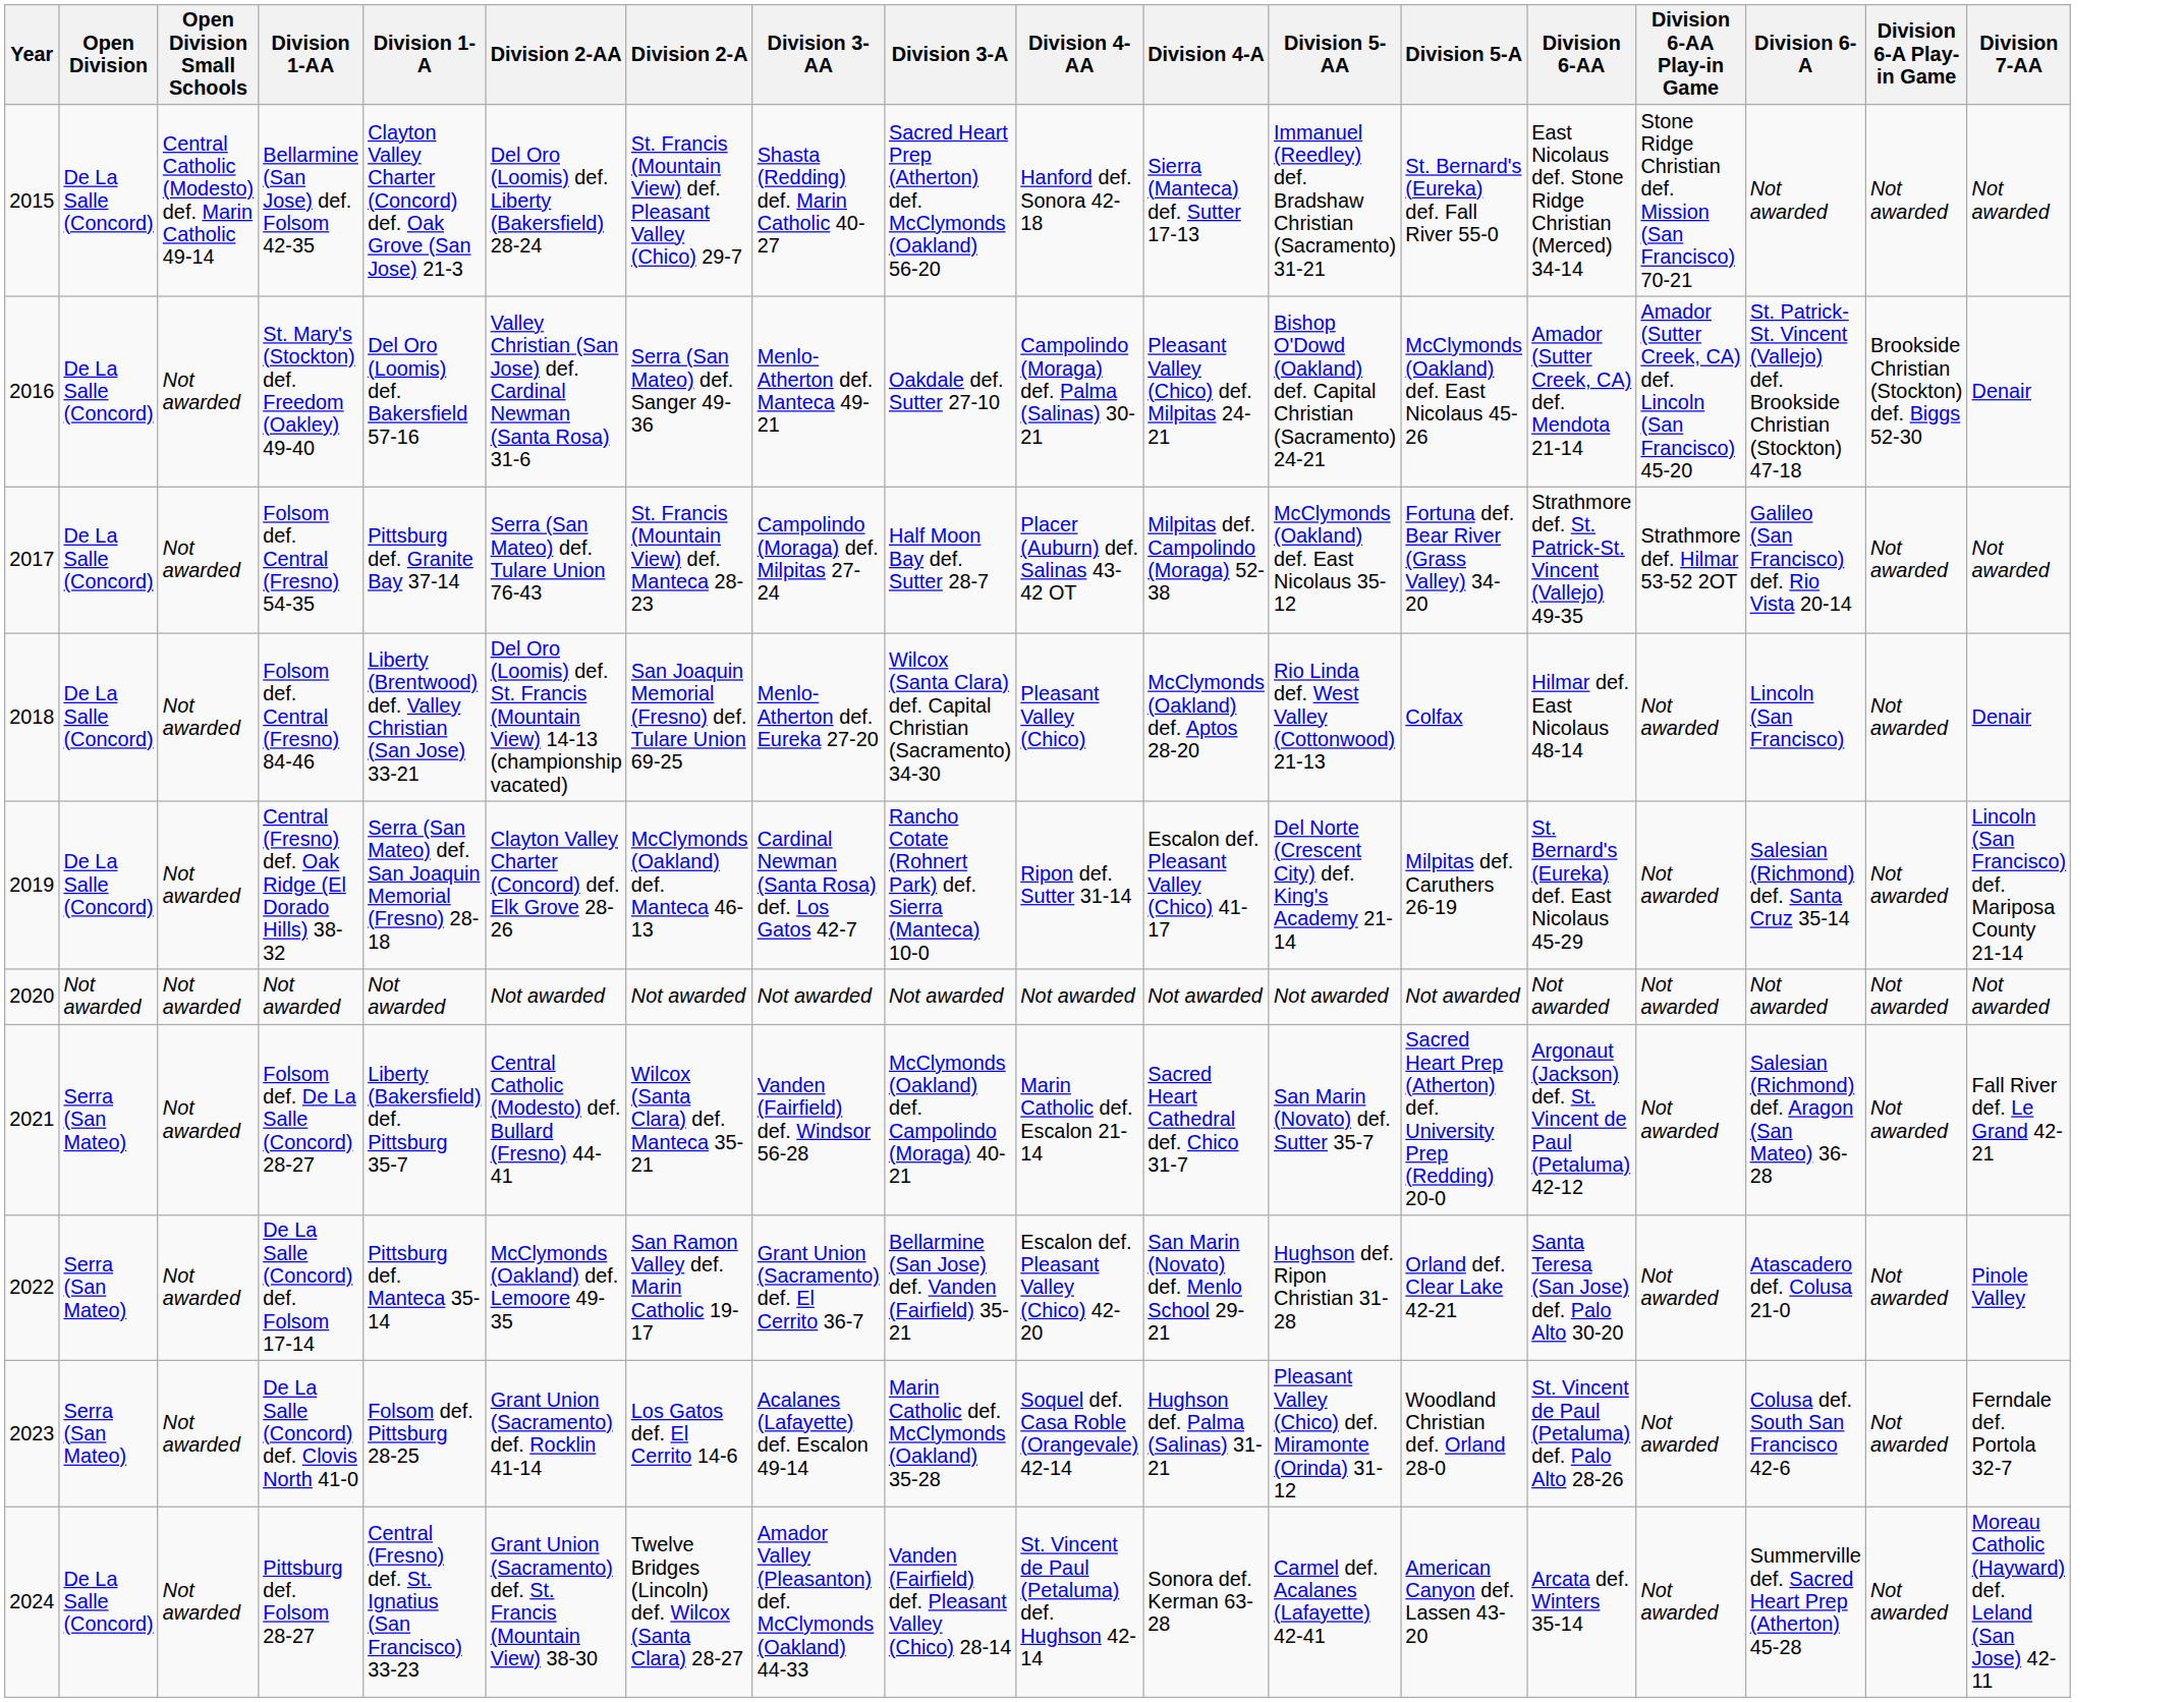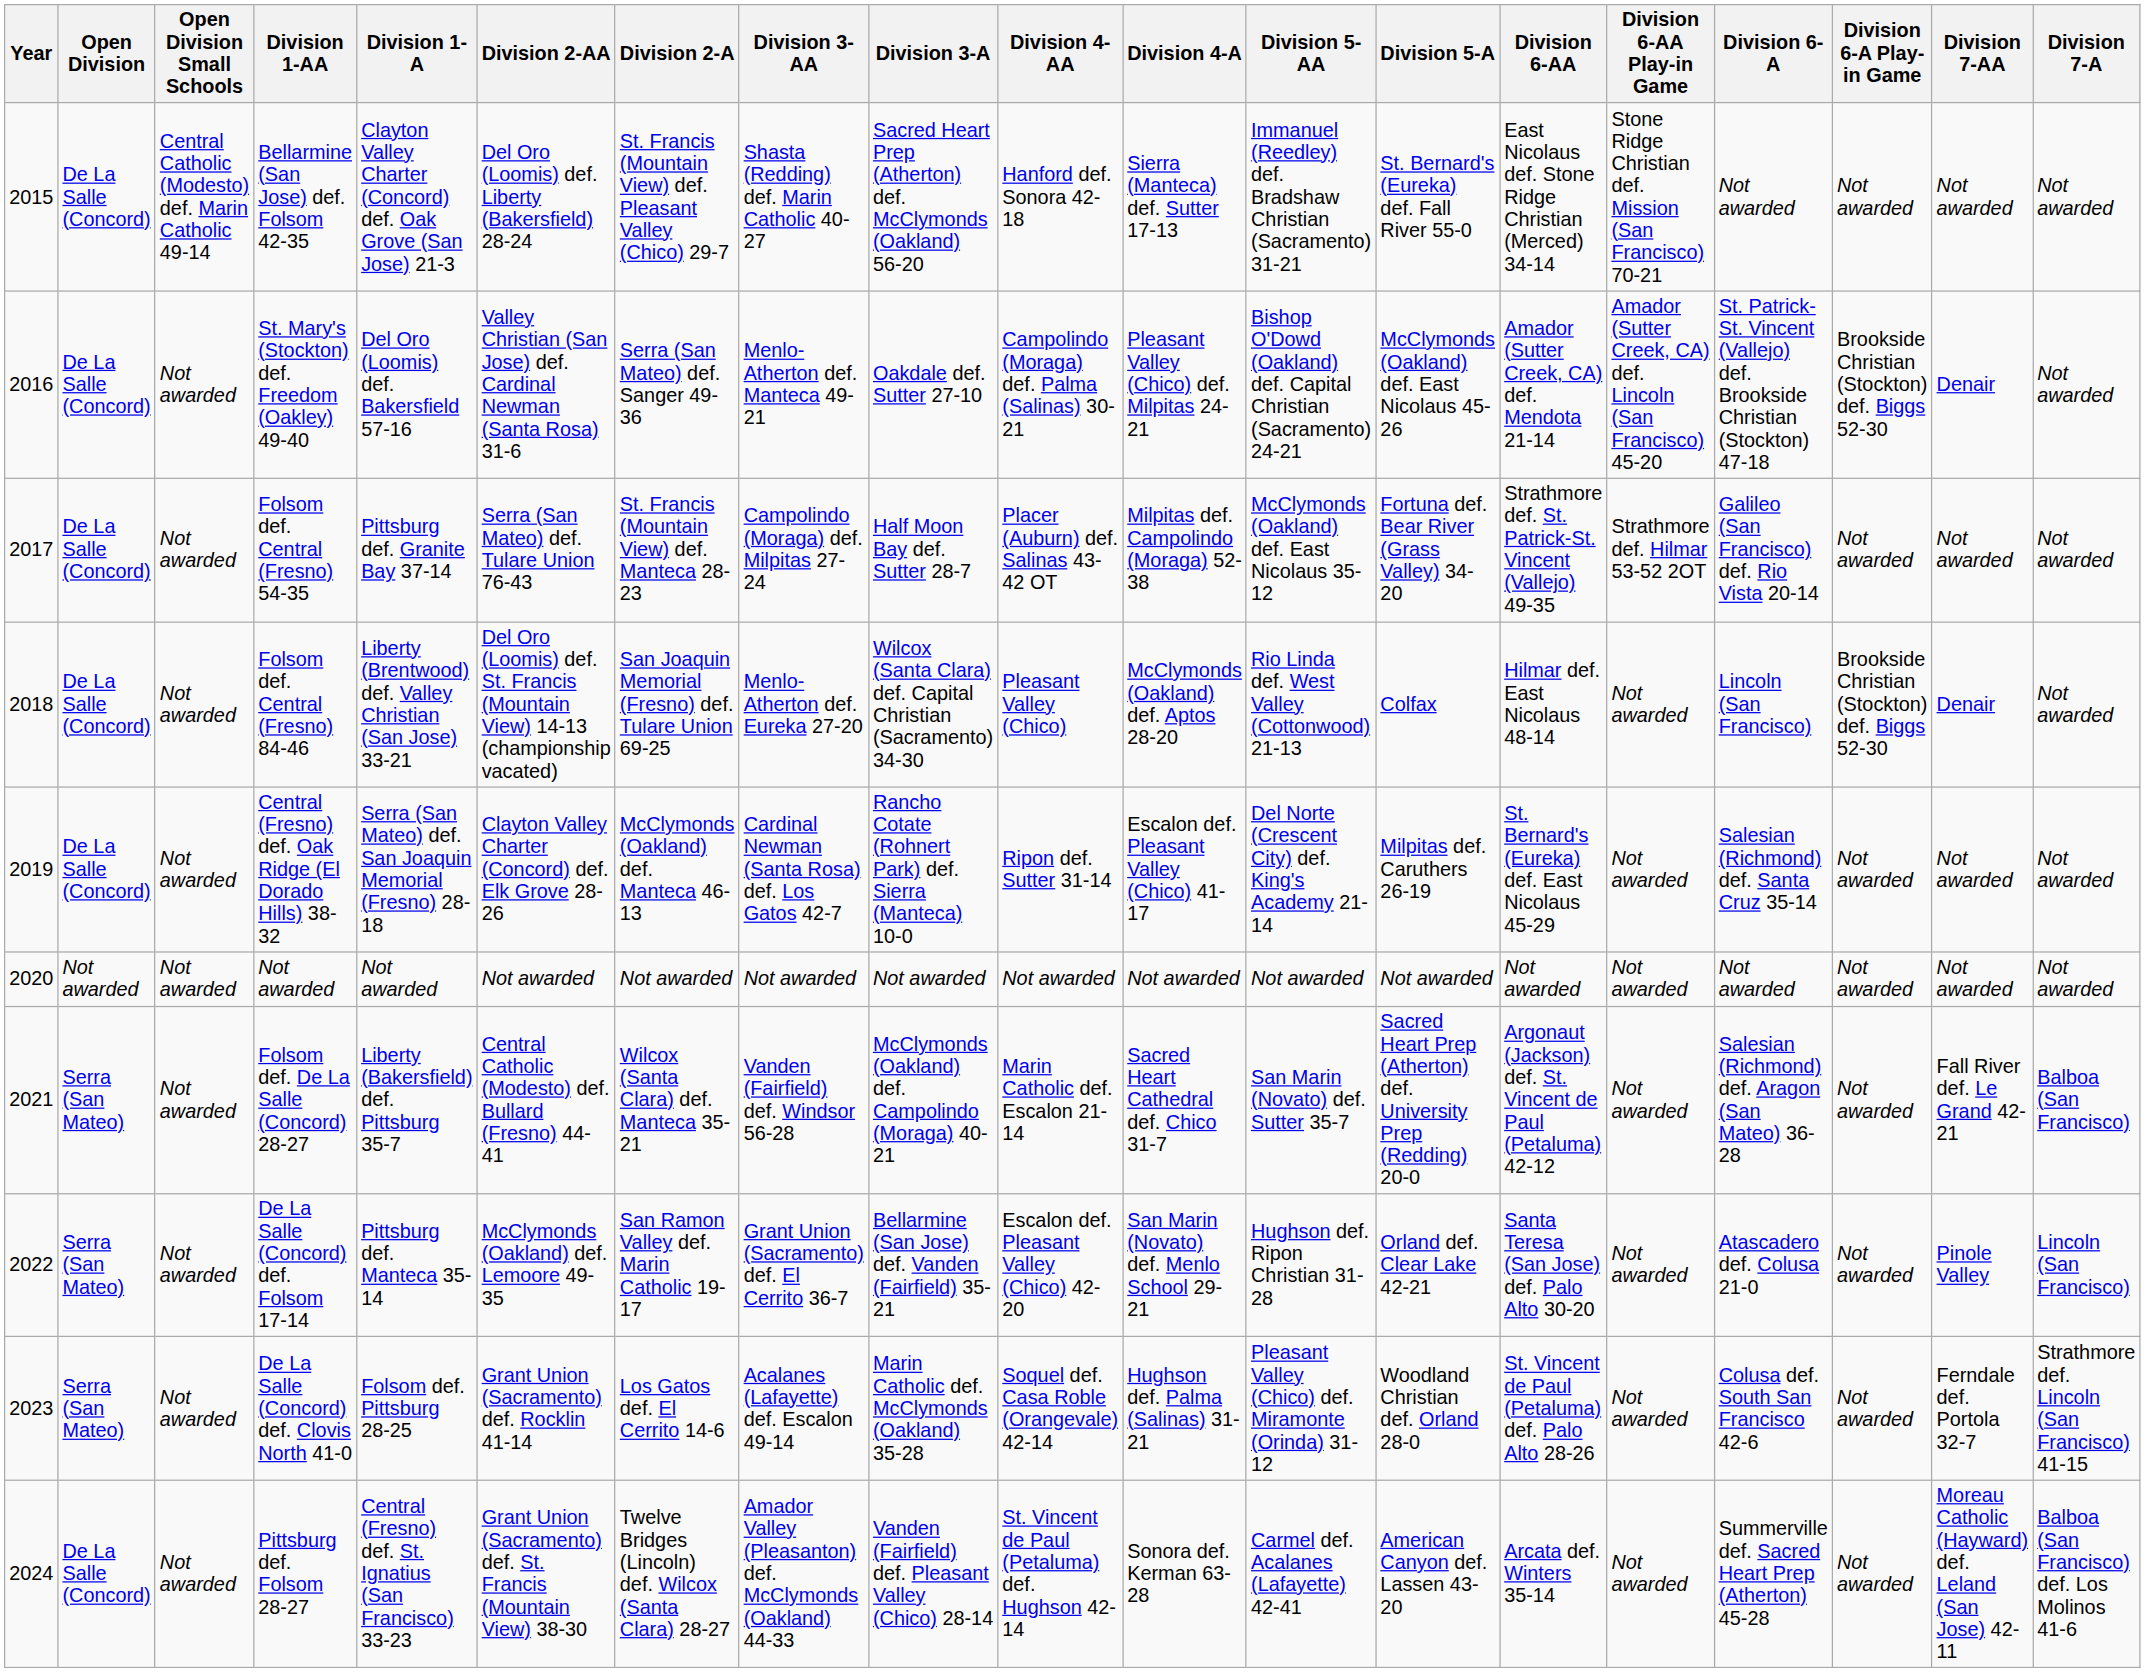+ column: Division 7-A | Not awarded | Not awarded | Not awarded | Not awarded | Not awarded | Not awarded | Balboa (San Francisco) | Lincoln (San Francisco) | Strathmore def. Lincoln (San Francisco) 41-15 | Balboa (San Francisco) def. Los Molinos 41-6
Folsom def. Central (Fresno) 84-46 | Division 6-A Play-in Game: Not awarded -> Brookside Christian (Stockton) def. Biggs 52-30
Central (Fresno) def. Oak Ridge (El Dorado Hills) 38-32 | Division 7-AA: Lincoln (San Francisco) def. Mariposa County 21-14 -> Not awarded
